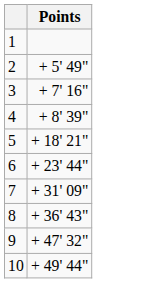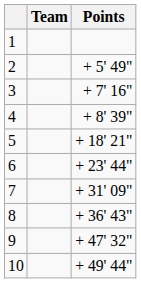+ column: Team
